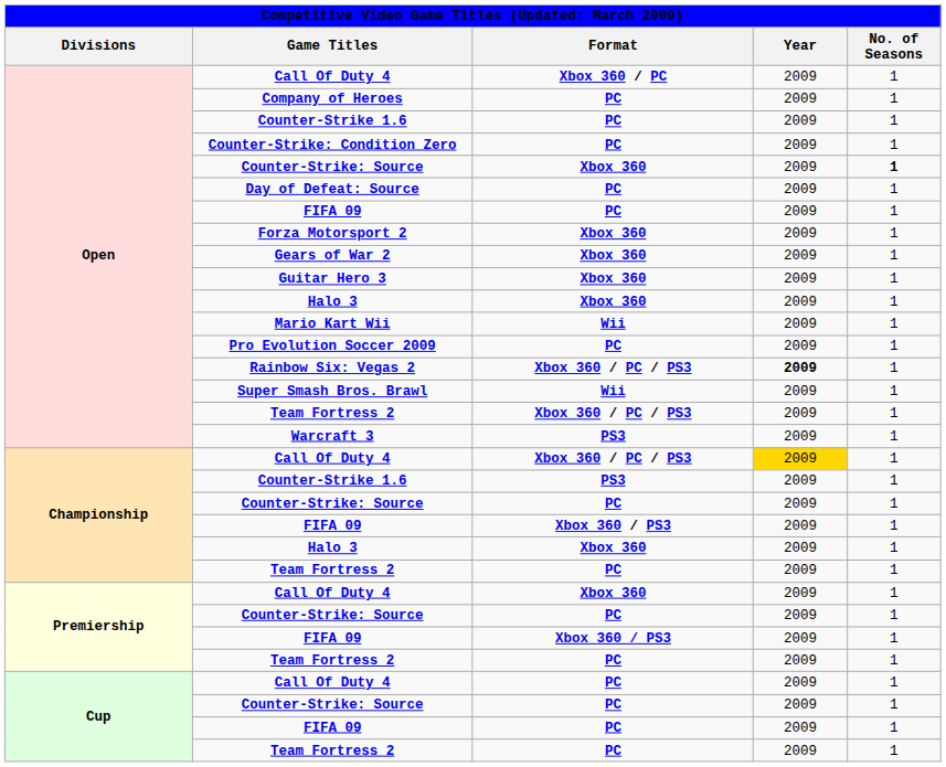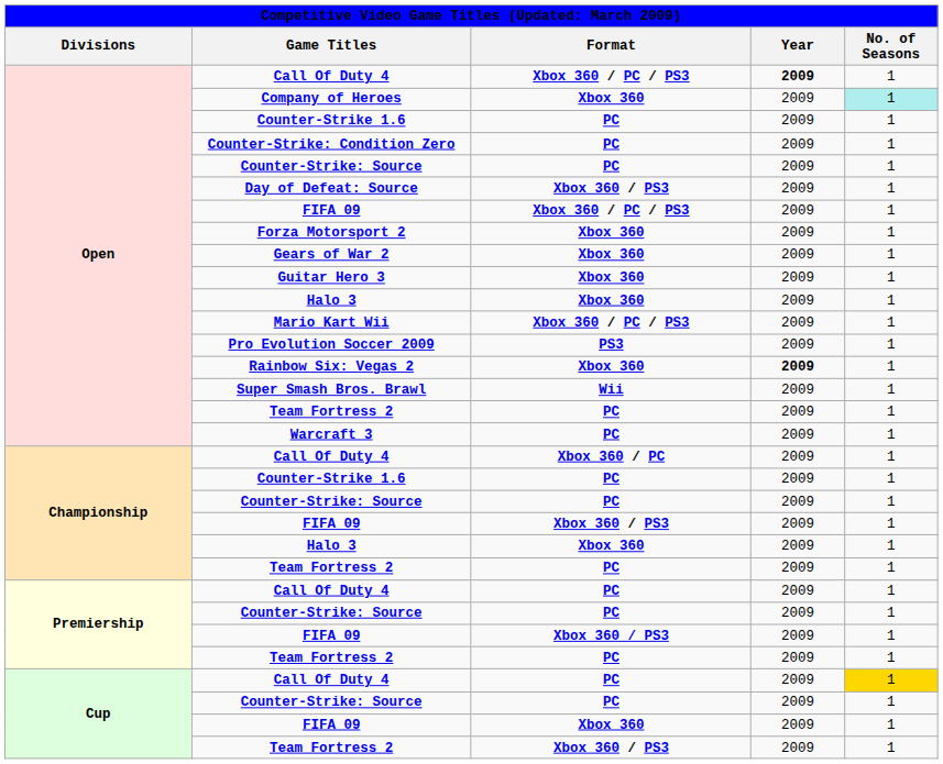Open / Call Of Duty 4 | Format: Xbox 360 / PC -> Xbox 360 / PC / PS3
Open / Call Of Duty 4 | Year: normal -> bold
Company of Heroes | Format: PC -> Xbox 360
Company of Heroes | No. of Seasons: no background -> paleturquoise background
Open / Counter-Strike: Source | Format: Xbox 360 -> PC
Open / Counter-Strike: Source | No. of Seasons: bold -> normal
Day of Defeat: Source | Format: PC -> Xbox 360 / PS3
Open / FIFA 09 | Format: PC -> Xbox 360 / PC / PS3
Mario Kart Wii | Format: Wii -> Xbox 360 / PC / PS3
Pro Evolution Soccer 2009 | Format: PC -> PS3
Rainbow Six: Vegas 2 | Format: Xbox 360 / PC / PS3 -> Xbox 360
Open / Team Fortress 2 | Format: Xbox 360 / PC / PS3 -> PC
Warcraft 3 | Format: PS3 -> PC
Championship / Call Of Duty 4 | Format: Xbox 360 / PC / PS3 -> Xbox 360 / PC
Championship / Call Of Duty 4 | Year: gold background -> no background
Championship / Counter-Strike 1.6 | Format: PS3 -> PC
Premiership / Call Of Duty 4 | Format: Xbox 360 -> PC
Cup / Call Of Duty 4 | No. of Seasons: no background -> gold background
Cup / FIFA 09 | Format: PC -> Xbox 360
Cup / Team Fortress 2 | Format: PC -> Xbox 360 / PS3
